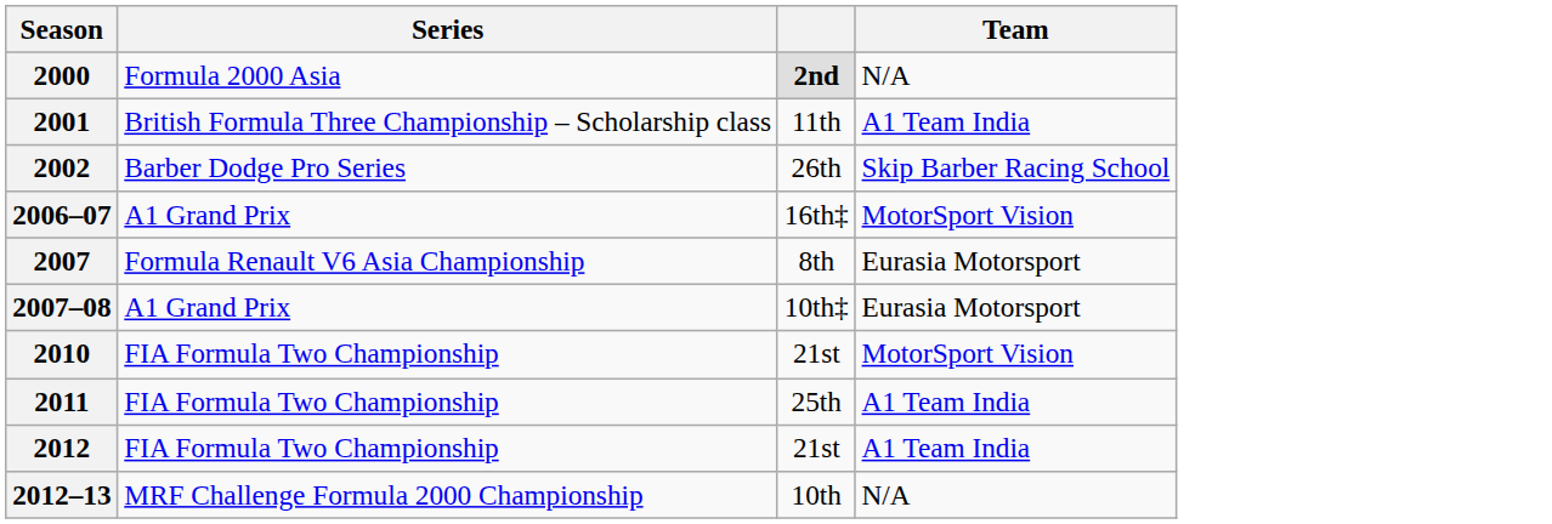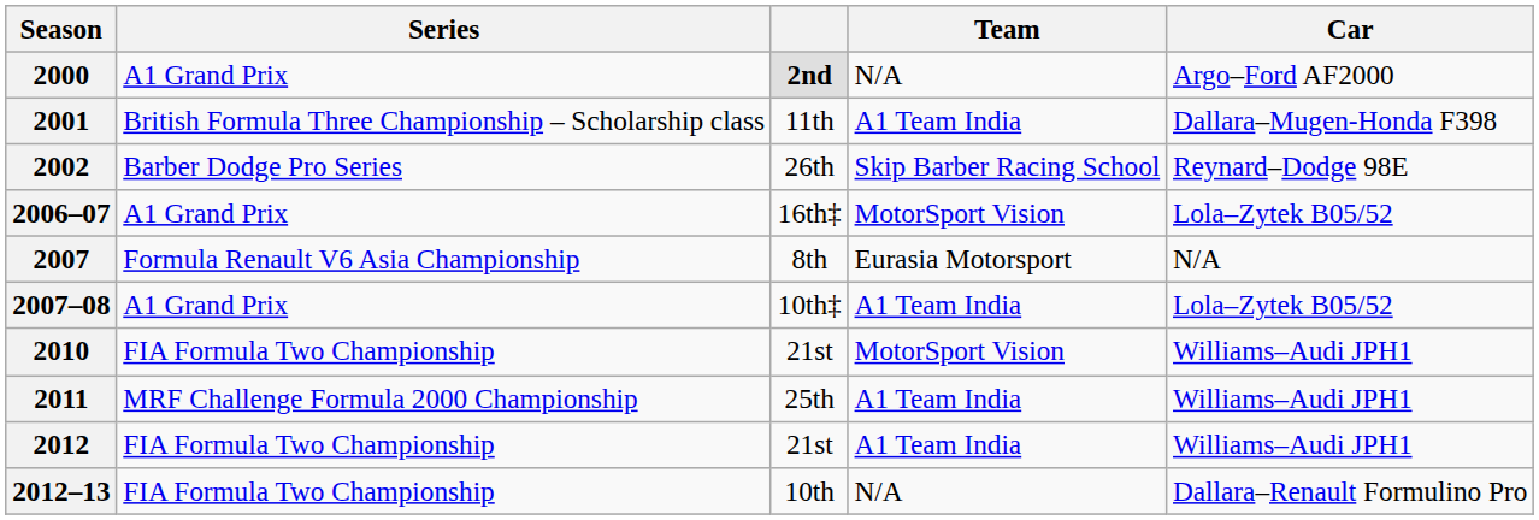+ column: Car | Argo–Ford AF2000 | Dallara–Mugen-Honda F398 | Reynard–Dodge 98E | Lola–Zytek B05/52 | N/A | Lola–Zytek B05/52 | Williams–Audi JPH1 | Williams–Audi JPH1 | Williams–Audi JPH1 | Dallara–Renault Formulino Pro
2000 | Series: Formula 2000 Asia -> A1 Grand Prix
2007–08 | Team: Eurasia Motorsport -> A1 Team India
2011 | Series: FIA Formula Two Championship -> MRF Challenge Formula 2000 Championship
2012–13 | Series: MRF Challenge Formula 2000 Championship -> FIA Formula Two Championship
